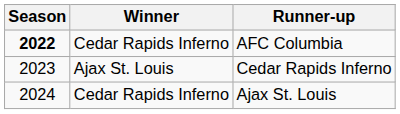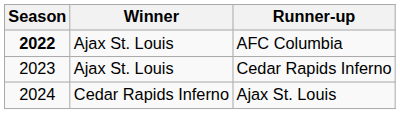AFC Columbia | Winner: Cedar Rapids Inferno -> Ajax St. Louis
